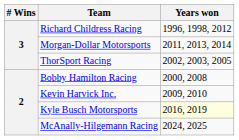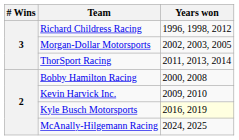Morgan-Dollar Motorsports | Years won: 2011, 2013, 2014 -> 2002, 2003, 2005
ThorSport Racing | Years won: 2002, 2003, 2005 -> 2011, 2013, 2014
